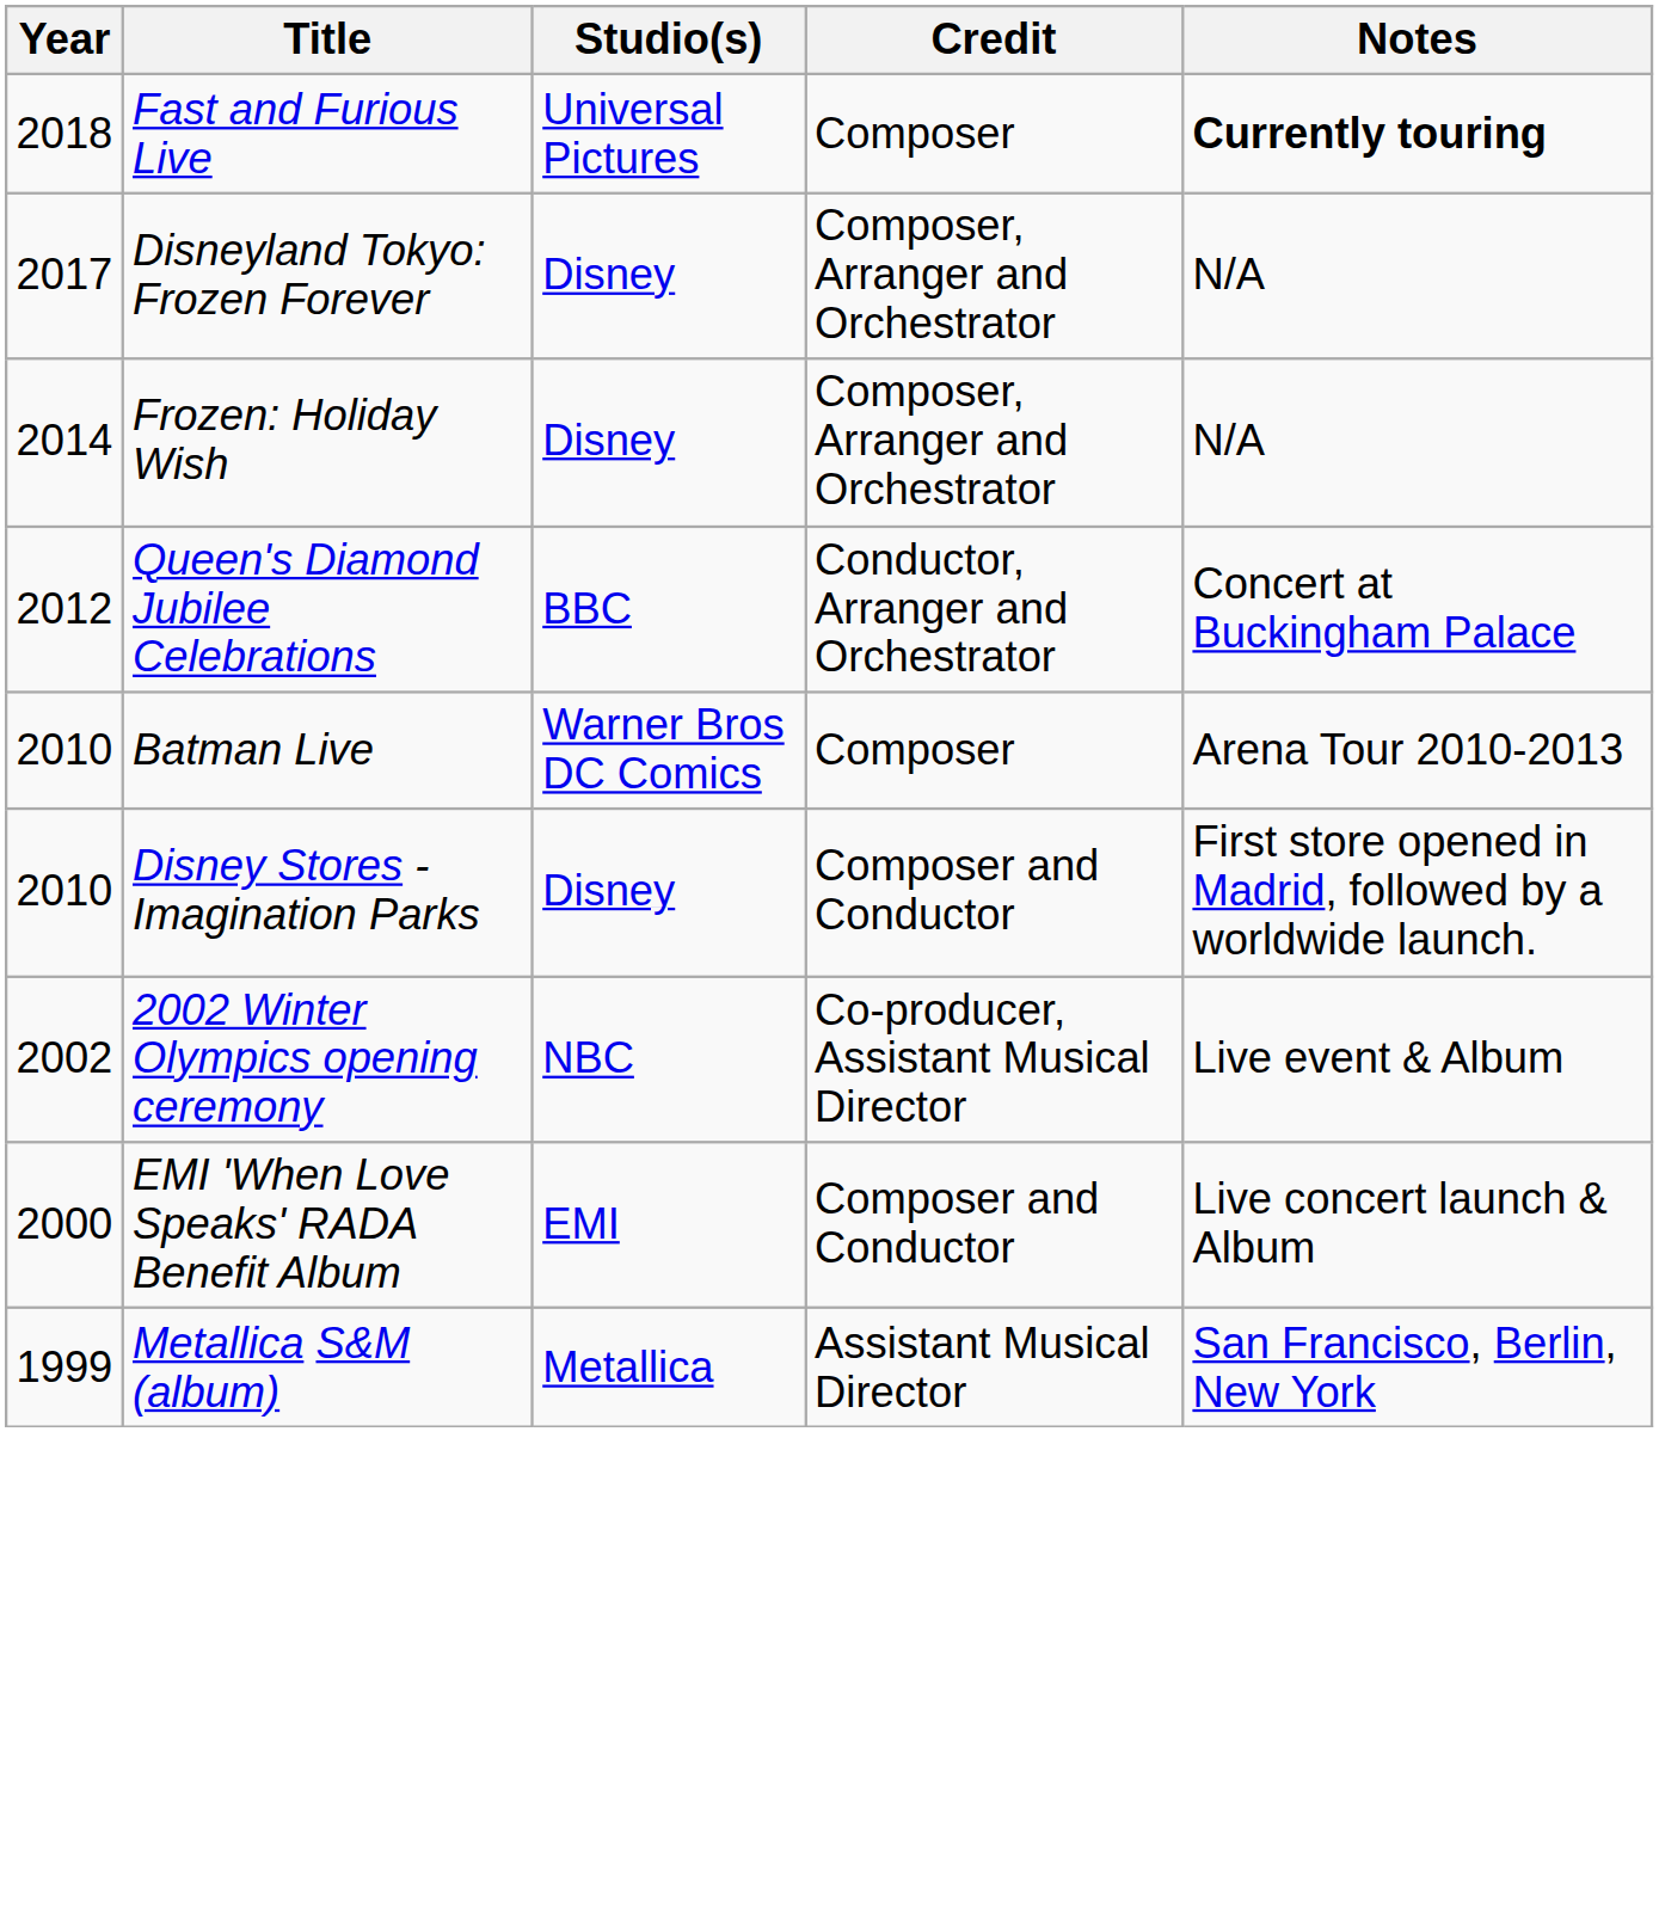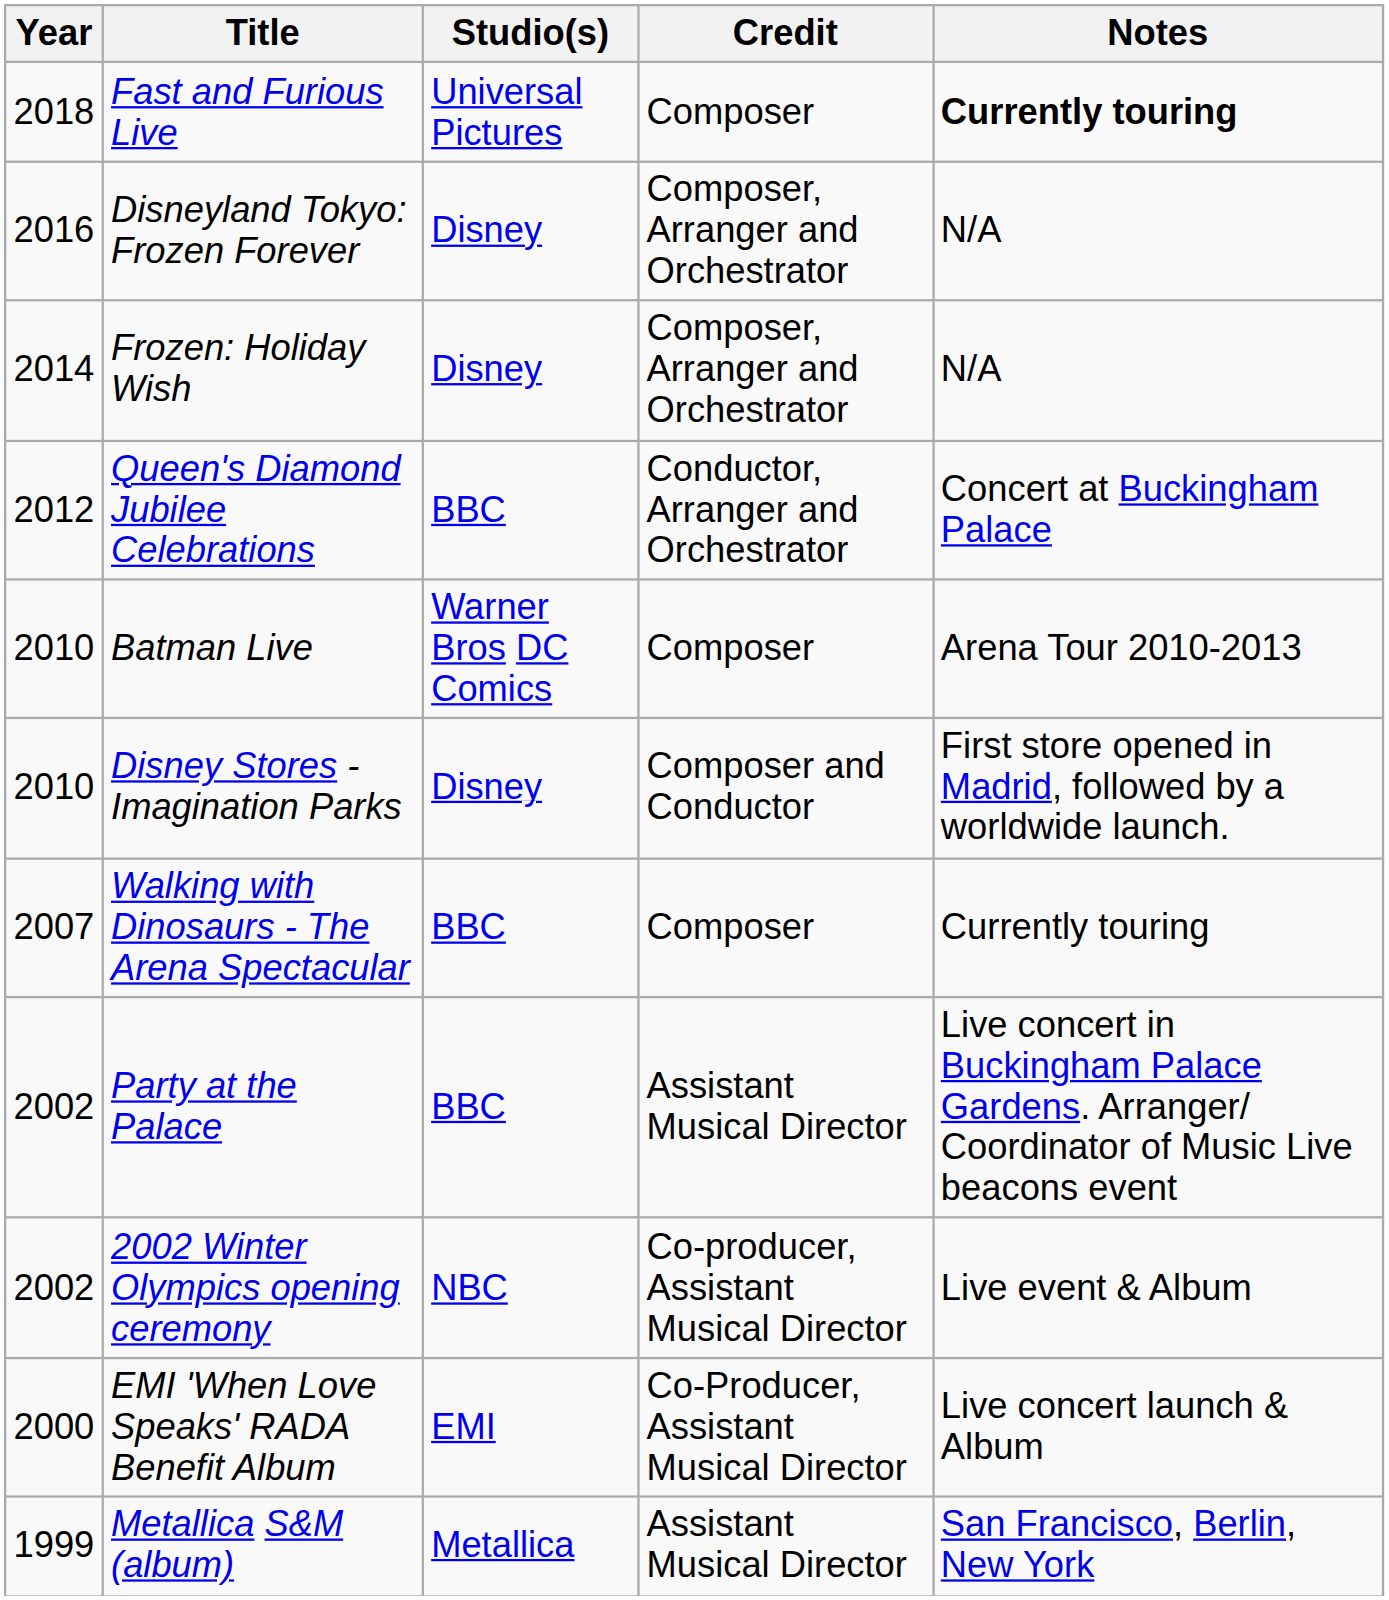Disneyland Tokyo: Frozen Forever | Year: 2017 -> 2016
+ row: 2007 | Walking with Dinosaurs - The Arena Spectacular | BBC | Composer | Currently touring
+ row: 2002 | Party at the Palace | BBC | Assistant Musical Director | Live concert in Buckingham Palace Gardens. Arranger/ Coordinator of Music Live beacons event
EMI 'When Love Speaks' RADA Benefit Album | Credit: Composer and Conductor -> Co-Producer, Assistant Musical Director
